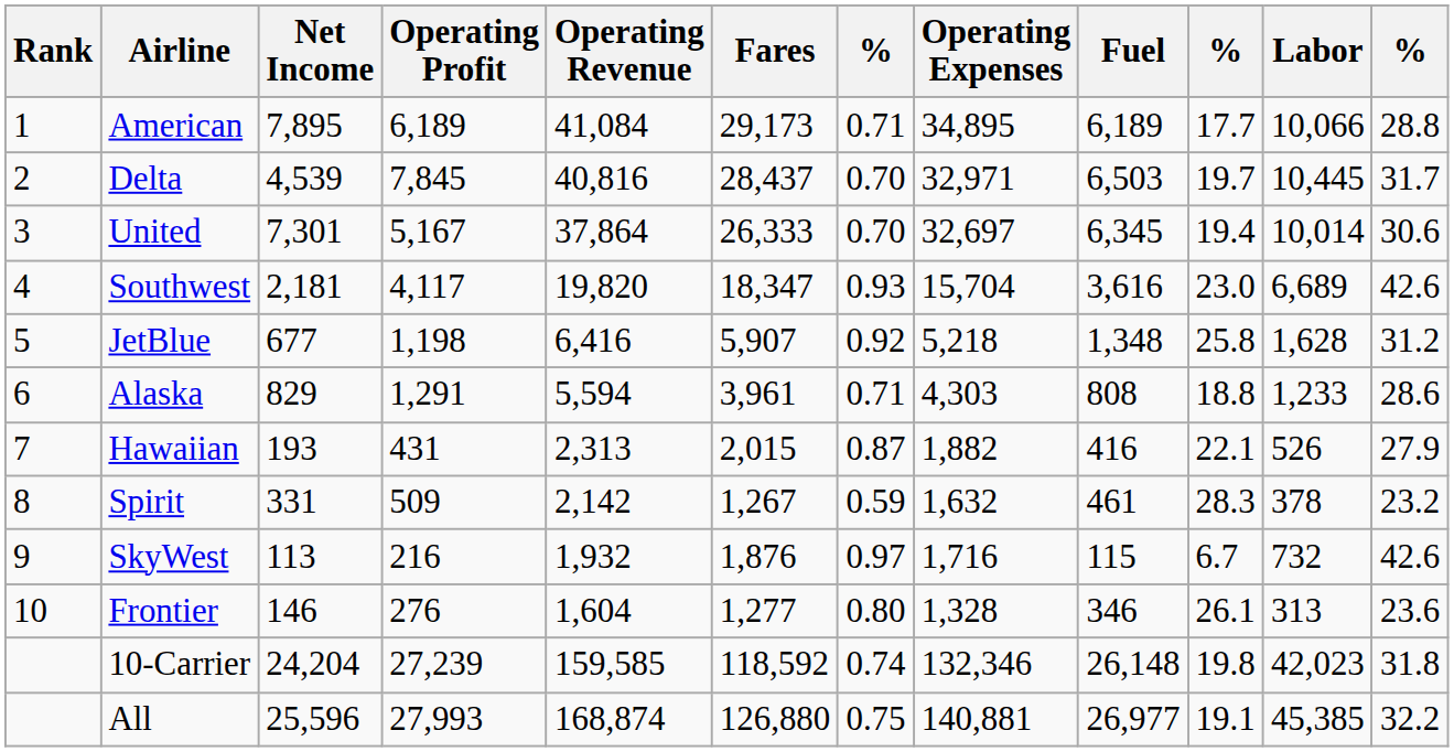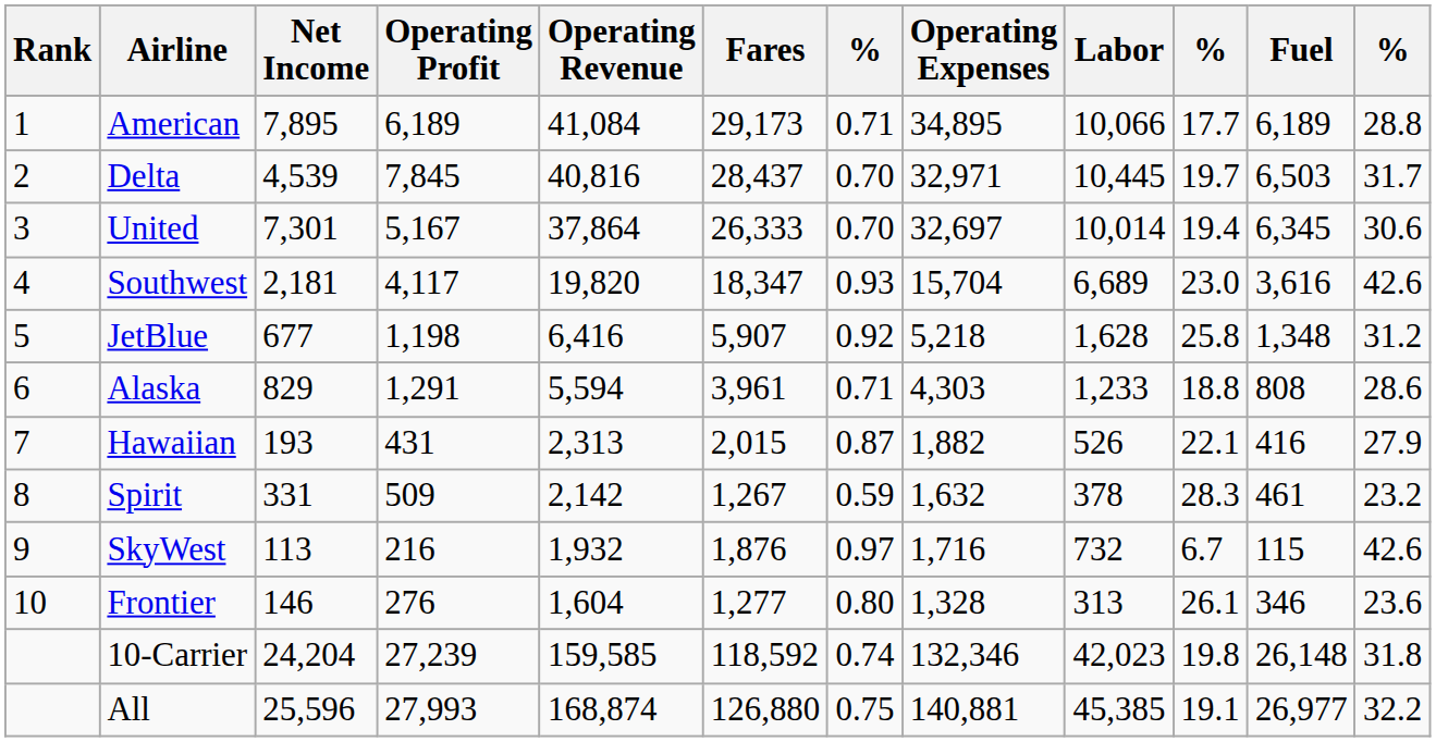columns swapped: Fuel <-> Labor
